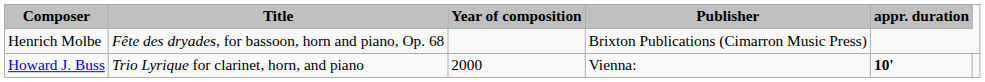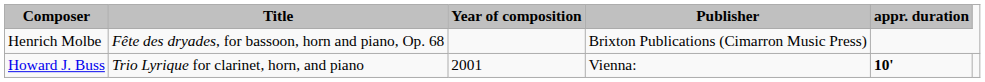Howard J. Buss | Year of composition: 2000 -> 2001
